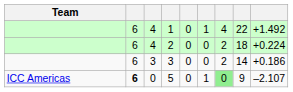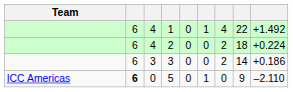5 | column 7: lightgreen background -> no background
5 | column 9: –2.107 -> –2.110
